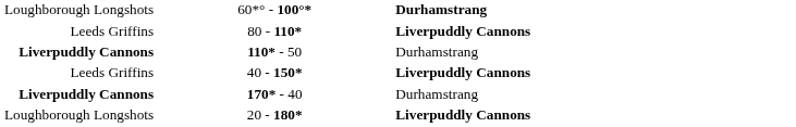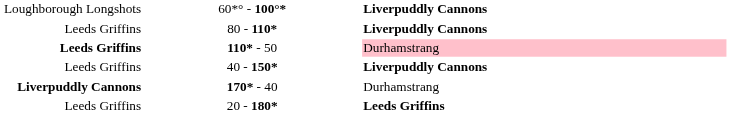60*° - 100°* | column 3: Durhamstrang -> Liverpuddly Cannons
110* - 50 | column 1: Liverpuddly Cannons -> Leeds Griffins
110* - 50 | column 3: no background -> pink background
20 - 180* | column 1: Loughborough Longshots -> Leeds Griffins
20 - 180* | column 3: Liverpuddly Cannons -> Leeds Griffins
